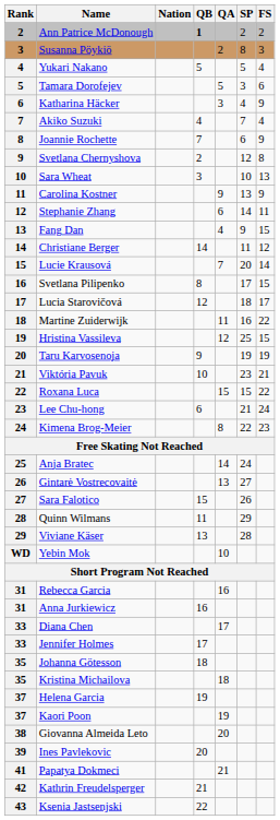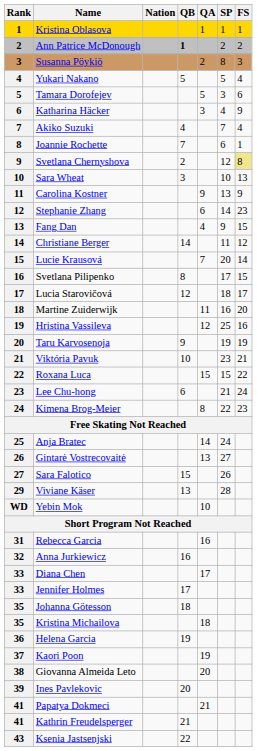+ row: 1 | Kristina Oblasova | 1 | 1 | 1
Joannie Rochette | FS: 9 -> 1
Svetlana Chernyshova | FS: no background -> khaki background
Stephanie Zhang | FS: 11 -> 23
Martine Zuiderwijk | FS: 22 -> 20
Hristina Vassileva | FS: 15 -> 16
- row: 28 | Quinn Wilmans | 11 | 29
Anna Jurkiewicz | Rank: 31 -> 32
Helena Garcia | Rank: 37 -> 36
Kathrin Freudelsperger | Rank: 42 -> 41
